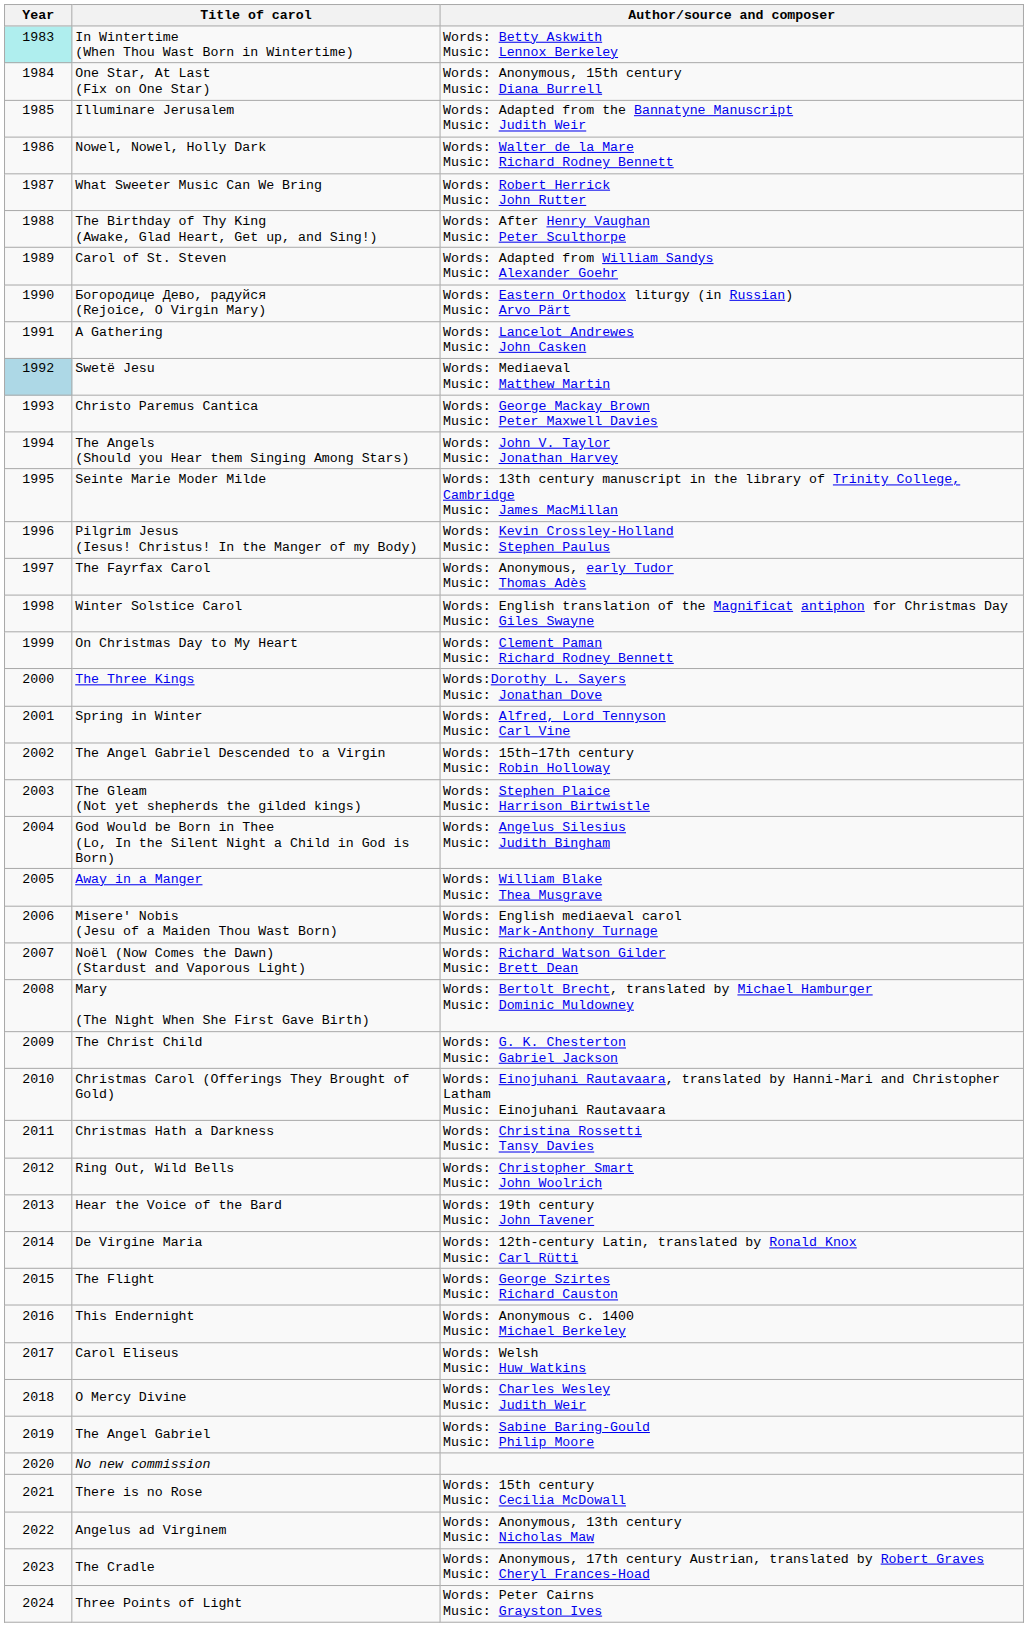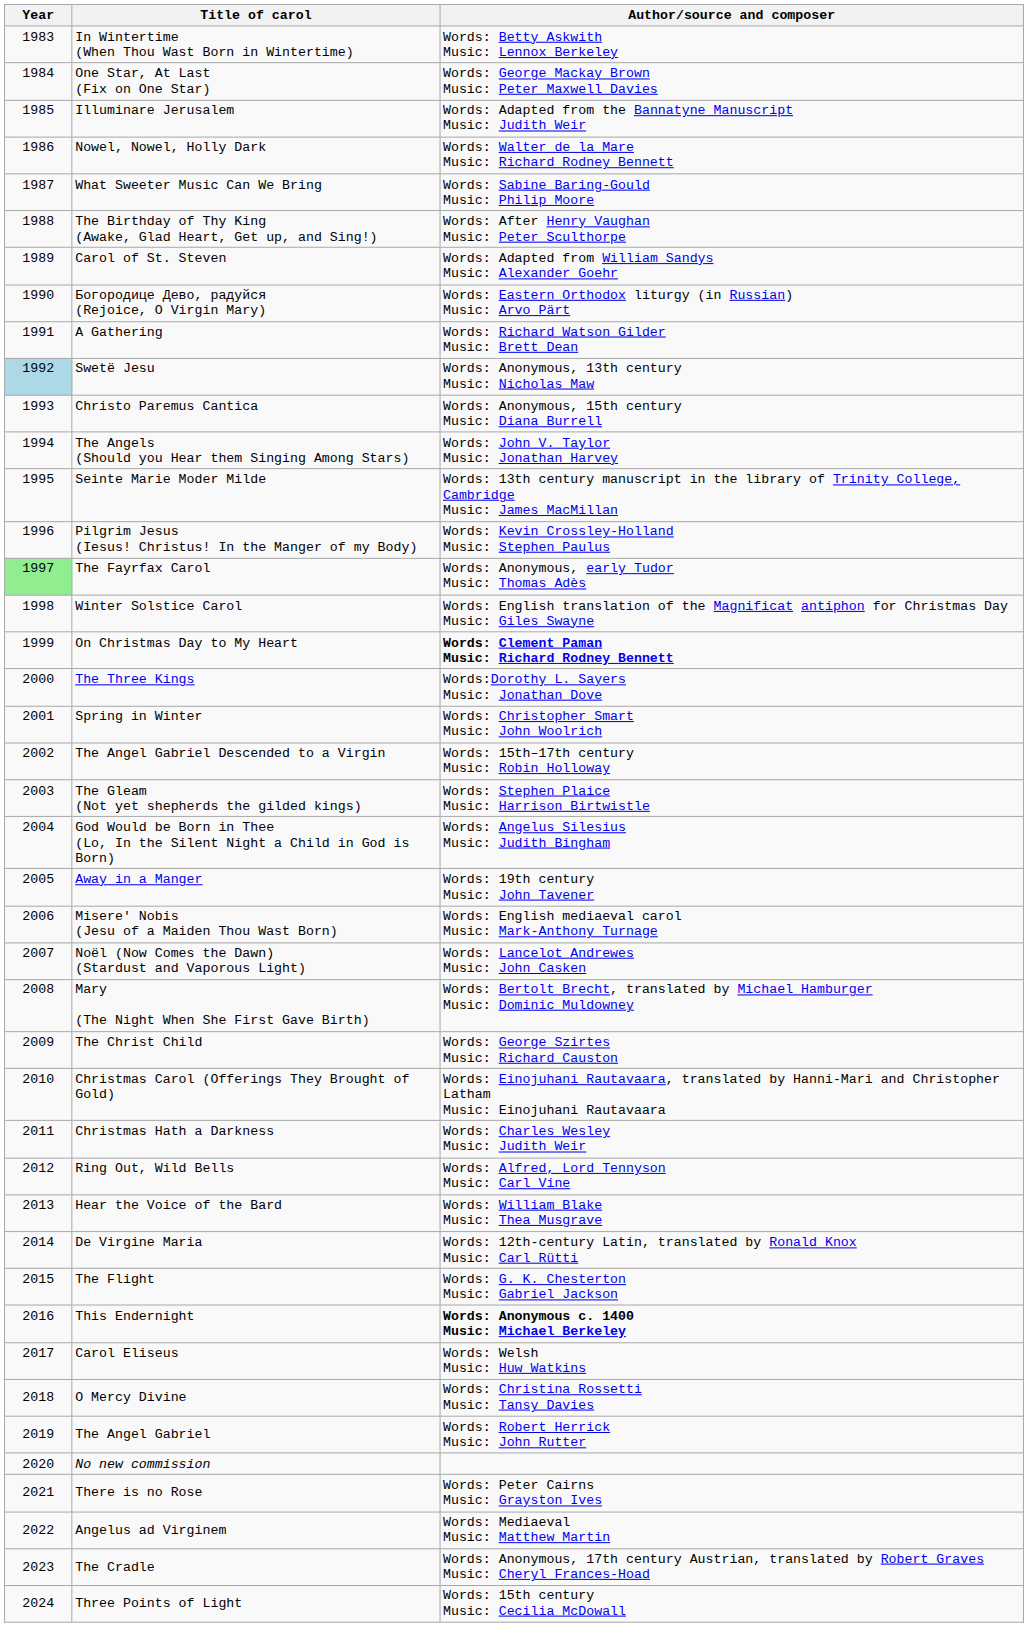In Wintertime (When Thou Wast Born in Wintertime) | Year: paleturquoise background -> no background
One Star, At Last (Fix on One Star) | Author/source and composer: Words: Anonymous, 15th century Music: Diana Burrell -> Words: George Mackay Brown Music: Peter Maxwell Davies
What Sweeter Music Can We Bring | Author/source and composer: Words: Robert Herrick Music: John Rutter -> Words: Sabine Baring-Gould Music: Philip Moore
A Gathering | Author/source and composer: Words: Lancelot Andrewes Music: John Casken -> Words: Richard Watson Gilder Music: Brett Dean
Swetë Jesu | Author/source and composer: Words: Mediaeval Music: Matthew Martin -> Words: Anonymous, 13th century Music: Nicholas Maw
Christo Paremus Cantica | Author/source and composer: Words: George Mackay Brown Music: Peter Maxwell Davies -> Words: Anonymous, 15th century Music: Diana Burrell
The Fayrfax Carol | Year: no background -> lightgreen background
On Christmas Day to My Heart | Author/source and composer: normal -> bold
Spring in Winter | Author/source and composer: Words: Alfred, Lord Tennyson Music: Carl Vine -> Words: Christopher Smart Music: John Woolrich
Away in a Manger | Author/source and composer: Words: William Blake Music: Thea Musgrave -> Words: 19th century Music: John Tavener
Noël (Now Comes the Dawn) (Stardust and Vaporous Light) | Author/source and composer: Words: Richard Watson Gilder Music: Brett Dean -> Words: Lancelot Andrewes Music: John Casken
The Christ Child | Author/source and composer: Words: G. K. Chesterton Music: Gabriel Jackson -> Words: George Szirtes Music: Richard Causton
Christmas Hath a Darkness | Author/source and composer: Words: Christina Rossetti Music: Tansy Davies -> Words: Charles Wesley Music: Judith Weir
Ring Out, Wild Bells | Author/source and composer: Words: Christopher Smart Music: John Woolrich -> Words: Alfred, Lord Tennyson Music: Carl Vine
Hear the Voice of the Bard | Author/source and composer: Words: 19th century Music: John Tavener -> Words: William Blake Music: Thea Musgrave
The Flight | Author/source and composer: Words: George Szirtes Music: Richard Causton -> Words: G. K. Chesterton Music: Gabriel Jackson
This Endernight | Author/source and composer: normal -> bold
O Mercy Divine | Author/source and composer: Words: Charles Wesley Music: Judith Weir -> Words: Christina Rossetti Music: Tansy Davies
The Angel Gabriel | Author/source and composer: Words: Sabine Baring-Gould Music: Philip Moore -> Words: Robert Herrick Music: John Rutter
There is no Rose | Author/source and composer: Words: 15th century Music: Cecilia McDowall -> Words: Peter Cairns Music: Grayston Ives
Angelus ad Virginem | Author/source and composer: Words: Anonymous, 13th century Music: Nicholas Maw -> Words: Mediaeval Music: Matthew Martin
Three Points of Light | Author/source and composer: Words: Peter Cairns Music: Grayston Ives -> Words: 15th century Music: Cecilia McDowall
